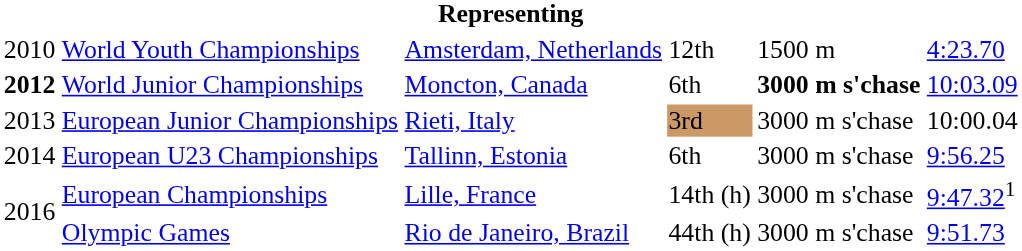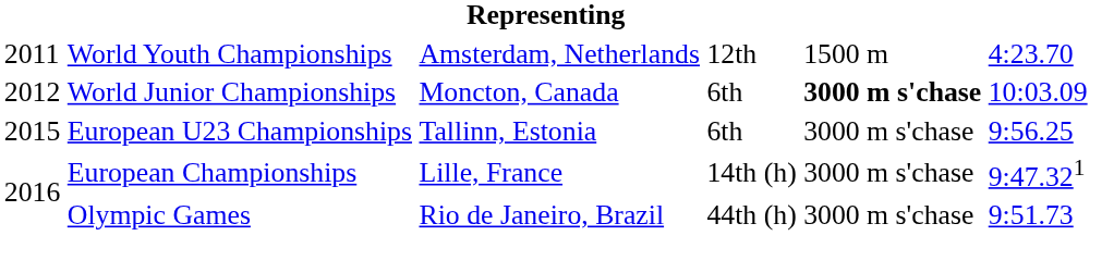World Youth Championships | column 1: 2010 -> 2011
World Junior Championships | column 1: bold -> normal
- row: 2013 | European Junior Championships | Rieti, Italy | 3rd | 3000 m s'chase | 10:00.04
European U23 Championships | column 1: 2014 -> 2015
